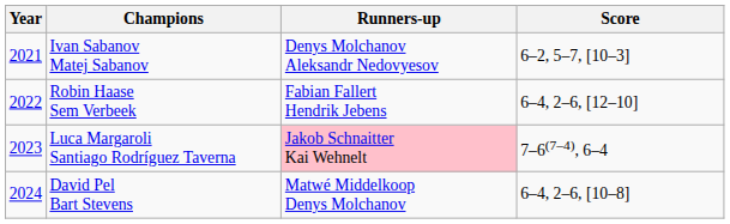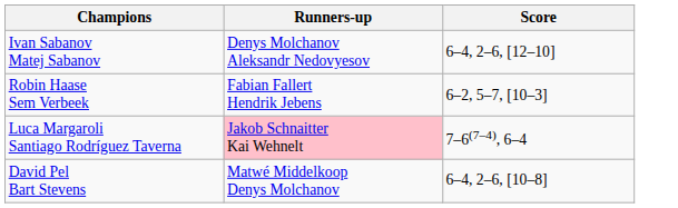- column: Year | 2021 | 2022 | 2023 | 2024
Ivan Sabanov Matej Sabanov | Score: 6–2, 5–7, [10–3] -> 6–4, 2–6, [12–10]
Robin Haase Sem Verbeek | Score: 6–4, 2–6, [12–10] -> 6–2, 5–7, [10–3]
